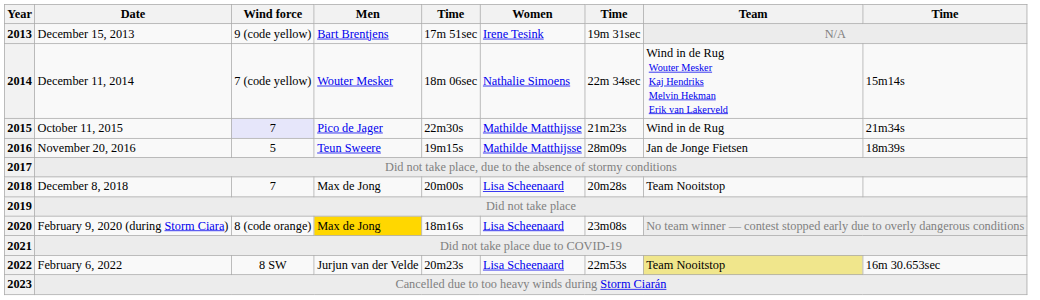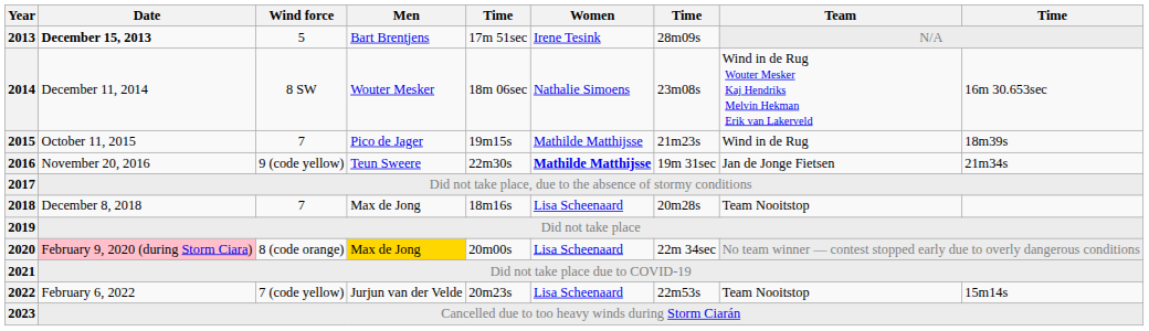2013 | Date: normal -> bold
2013 | Wind force: 9 (code yellow) -> 5
2013 | column 7: 19m 31sec -> 28m09s
2014 | Wind force: 7 (code yellow) -> 8 SW
2014 | column 7: 22m 34sec -> 23m08s
2014 | column 9: 15m14s -> 16m 30.653sec
2015 | Wind force: lavender background -> no background
2015 | column 5: 22m30s -> 19m15s
2015 | column 9: 21m34s -> 18m39s
2016 | Wind force: 5 -> 9 (code yellow)
2016 | column 5: 19m15s -> 22m30s
2016 | Women: normal -> bold
2016 | column 7: 28m09s -> 19m 31sec
2016 | column 9: 18m39s -> 21m34s
2018 | column 5: 20m00s -> 18m16s
2020 | Date: no background -> pink background
2020 | column 5: 18m16s -> 20m00s
2020 | column 7: 23m08s -> 22m 34sec
2022 | Wind force: 8 SW -> 7 (code yellow)
2022 | Team: khaki background -> no background
2022 | column 9: 16m 30.653sec -> 15m14s
